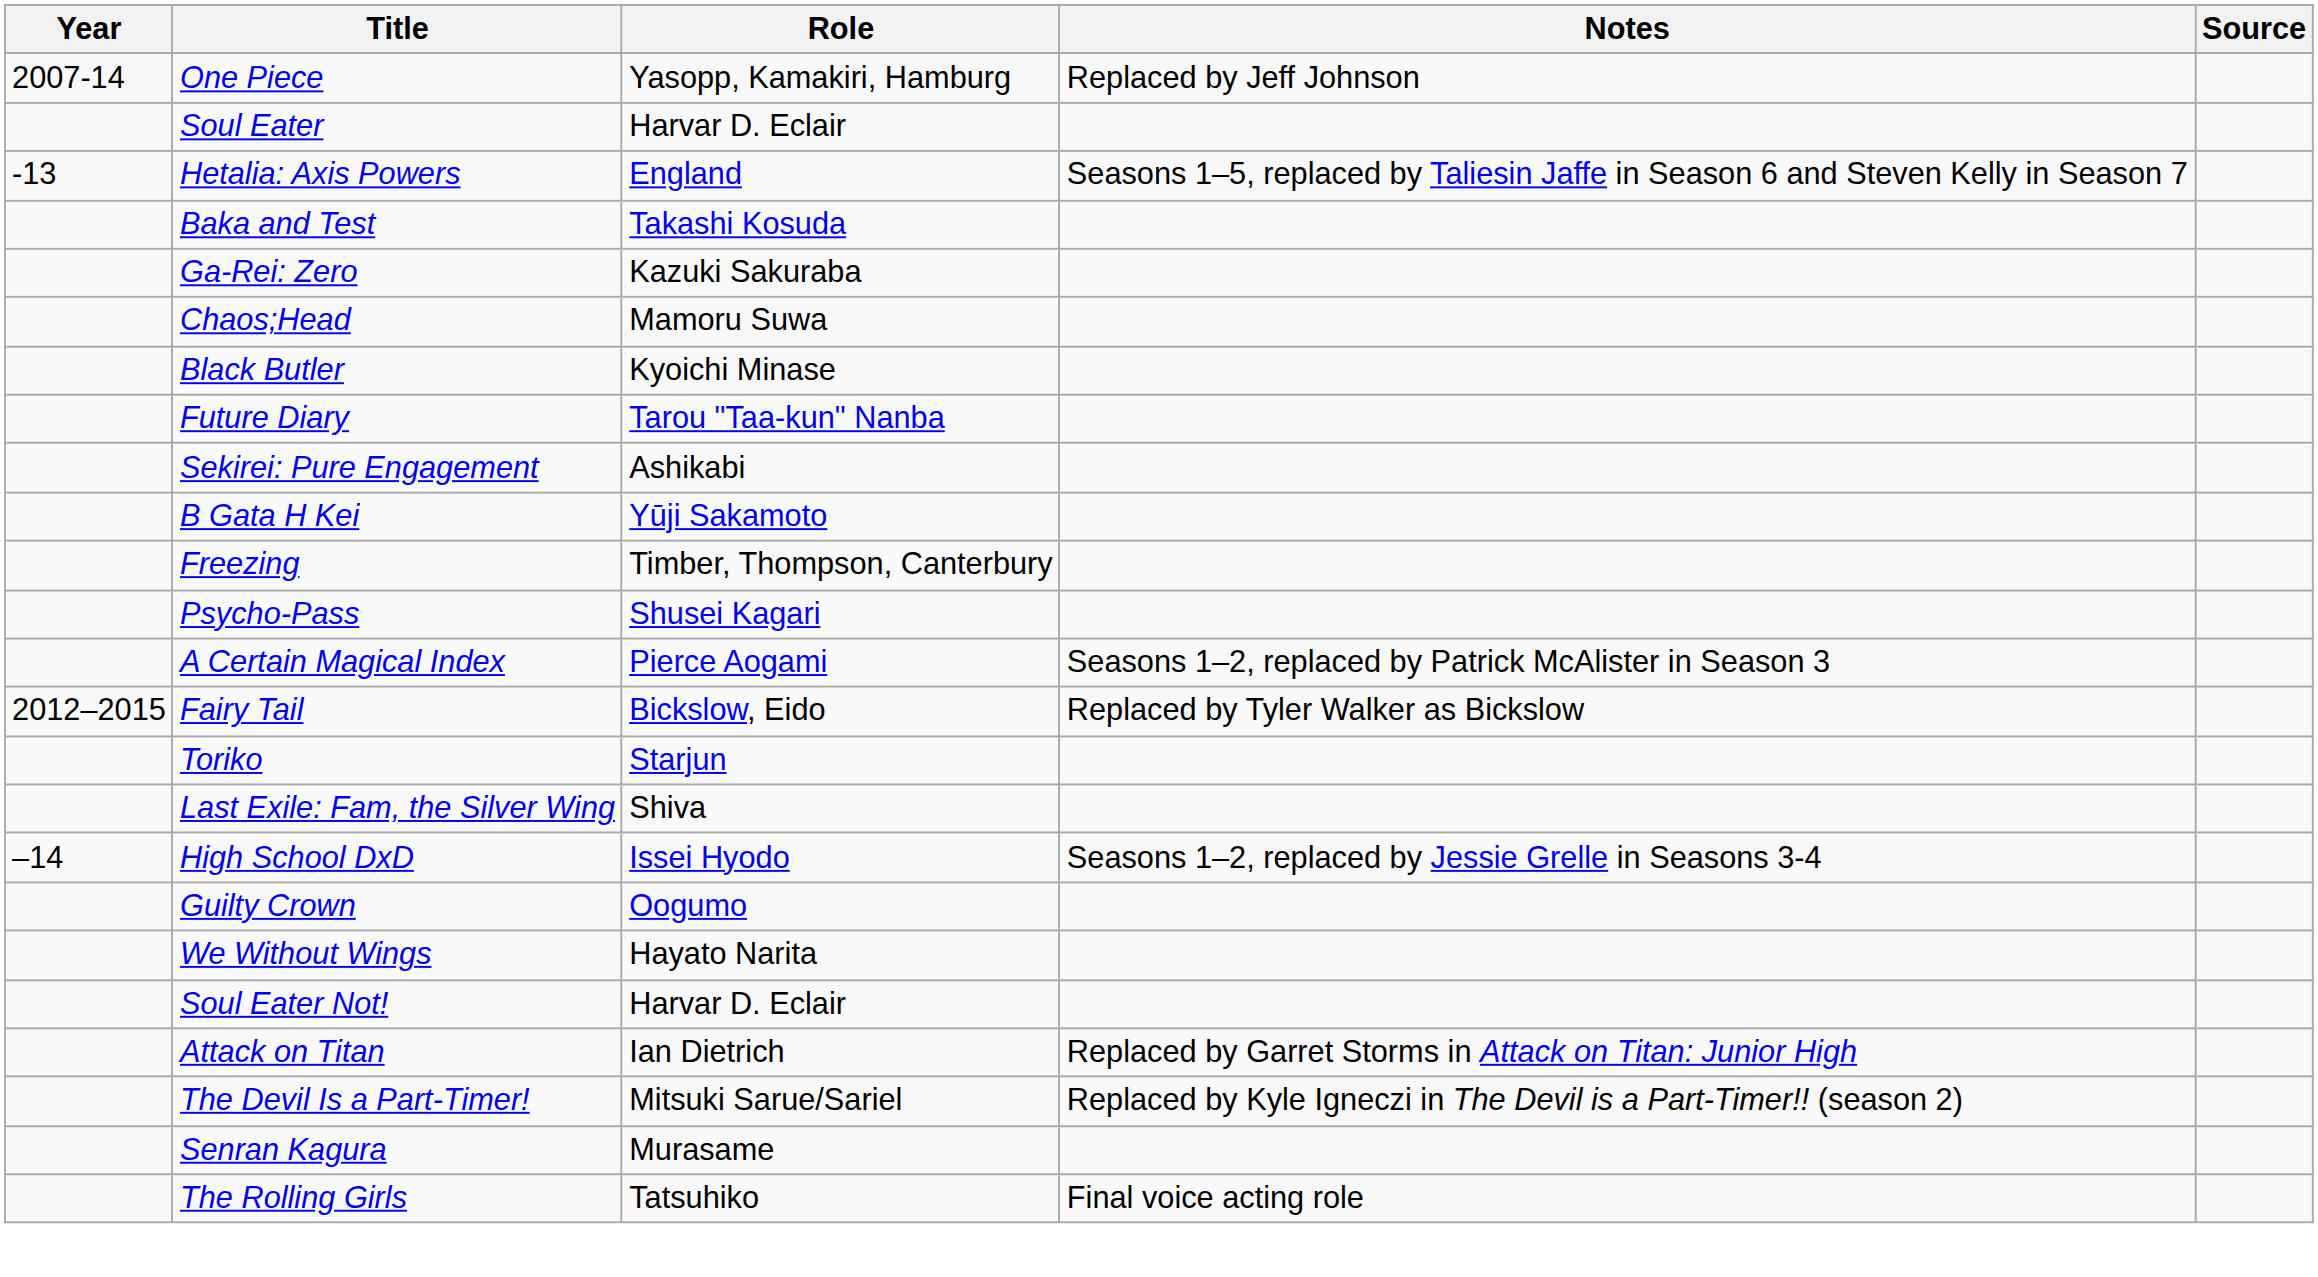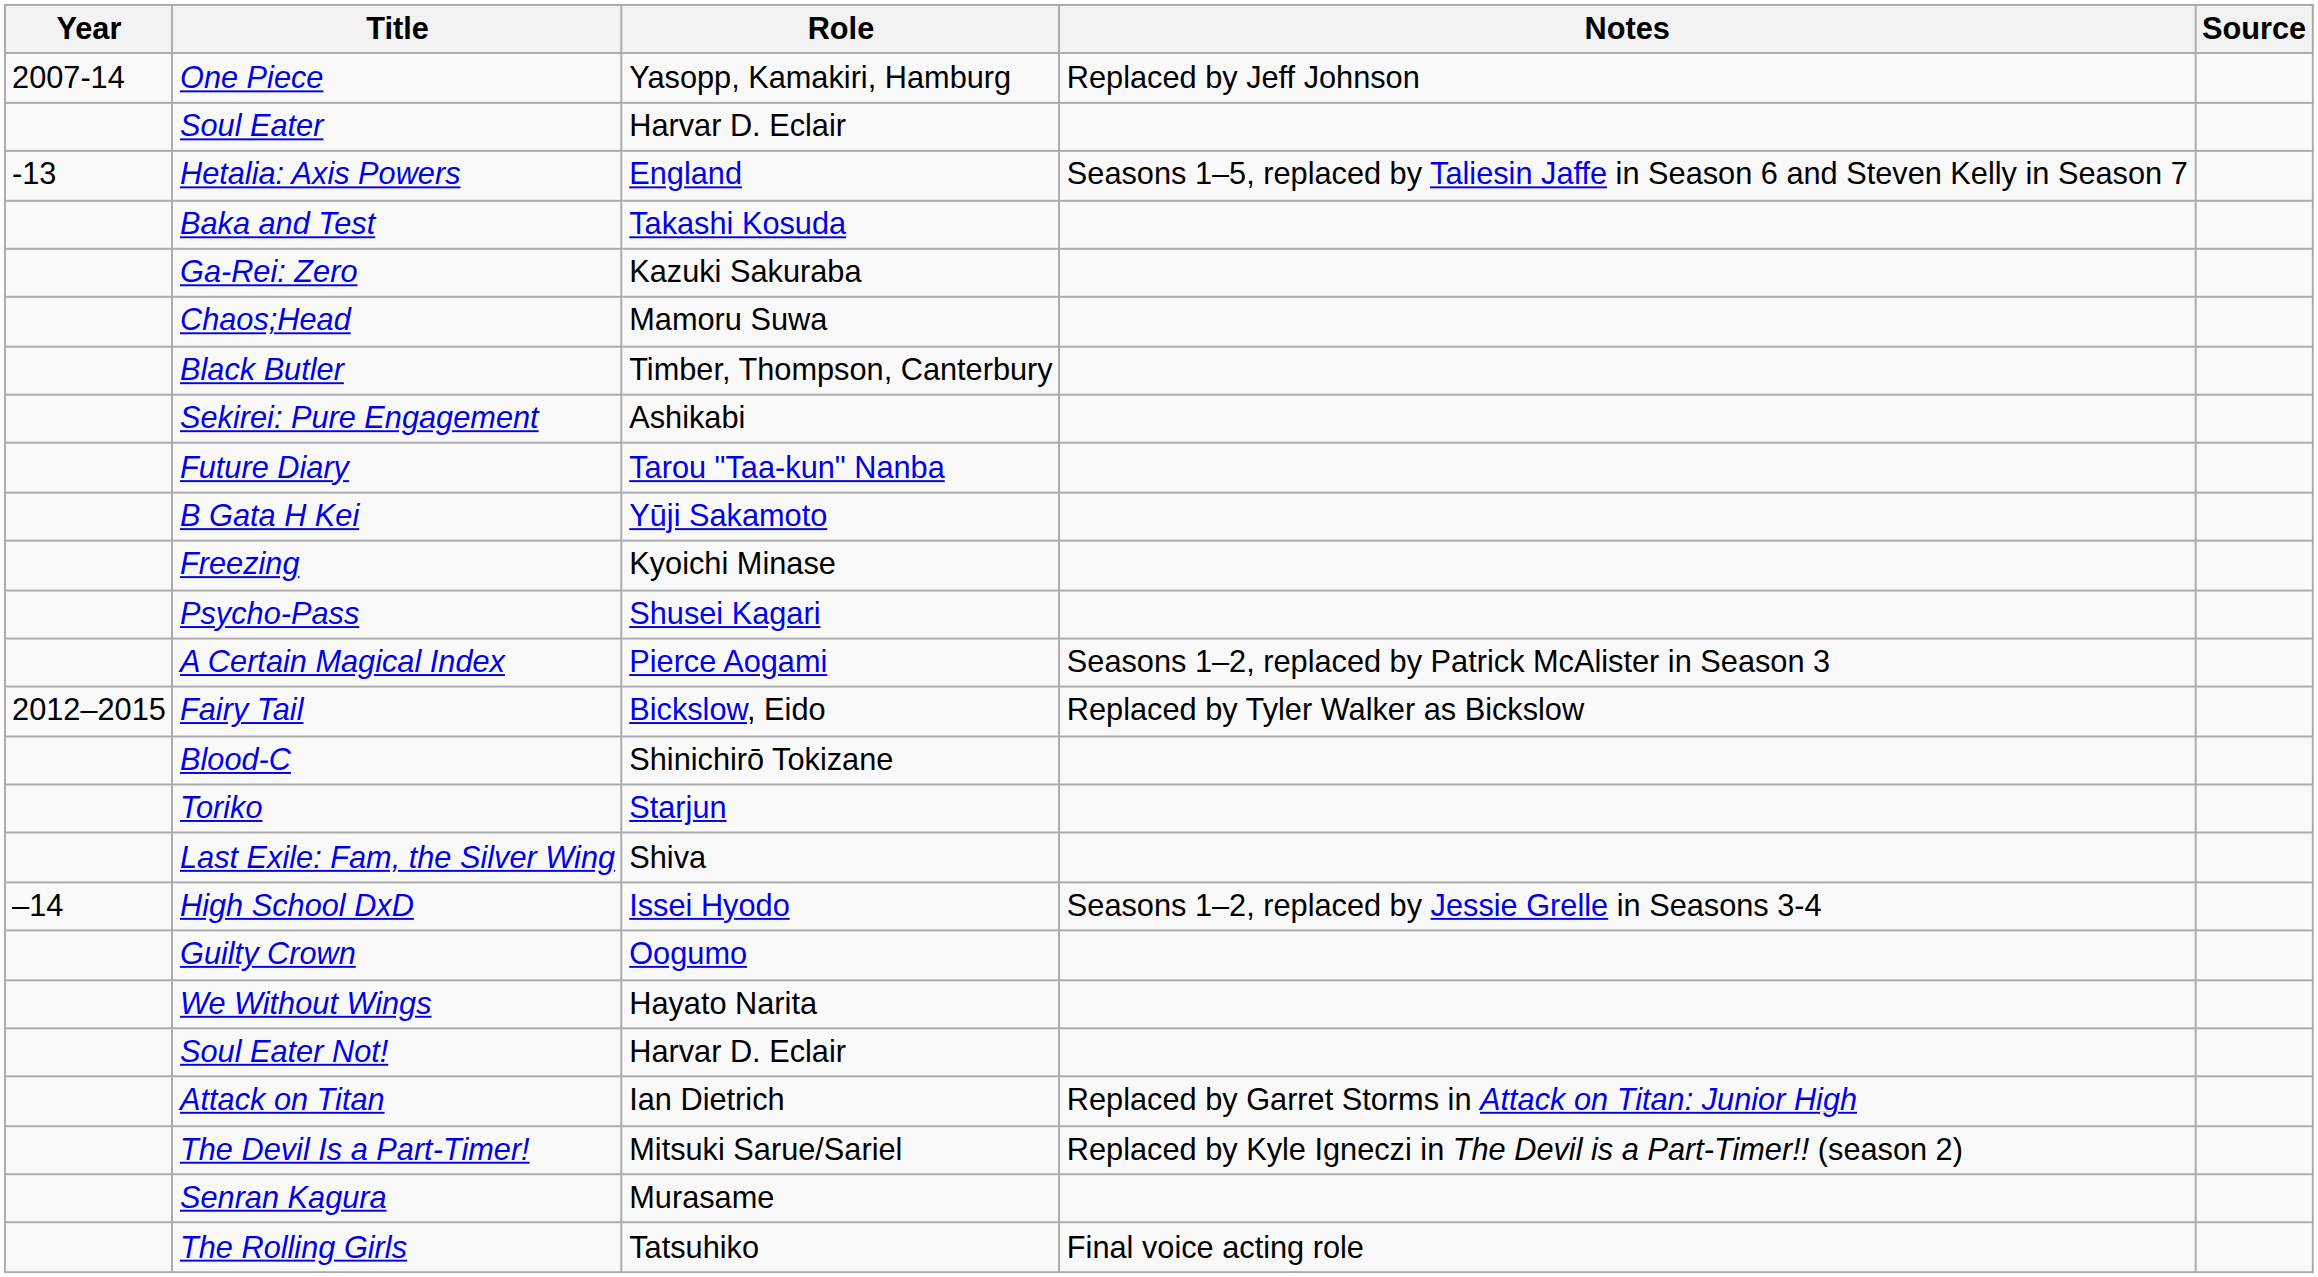Black Butler | Role: Kyoichi Minase -> Timber, Thompson, Canterbury
rows swapped: Future Diary <-> Sekirei: Pure Engagement
Freezing | Role: Timber, Thompson, Canterbury -> Kyoichi Minase
+ row: Blood-C | Shinichirō Tokizane
